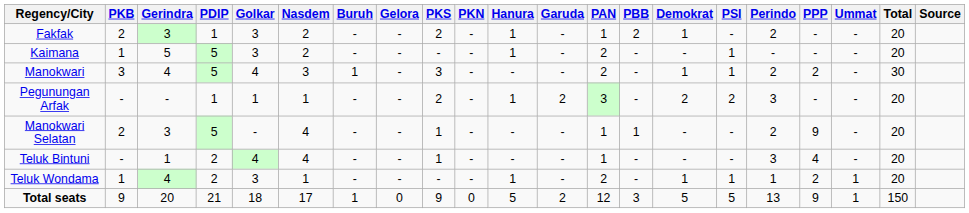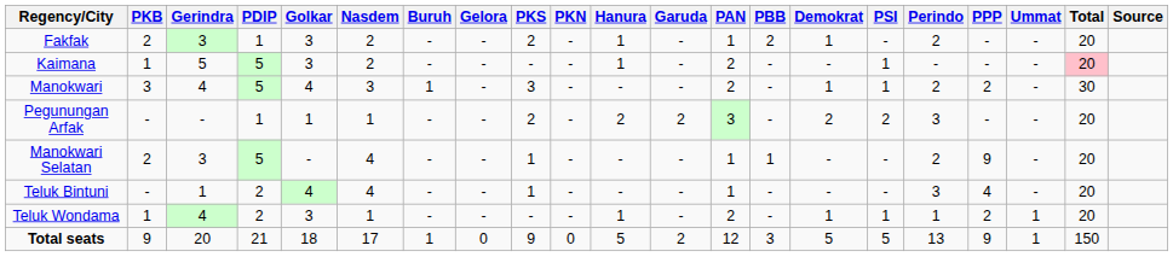Kaimana | Total: no background -> pink background
Pegunungan Arfak | Hanura: 1 -> 2
